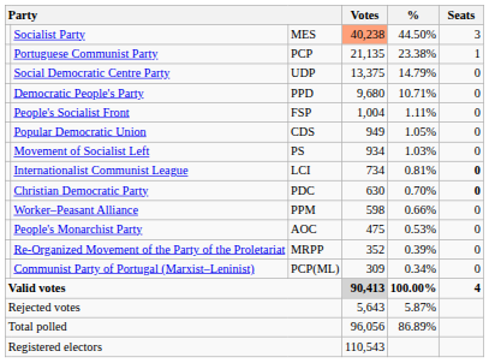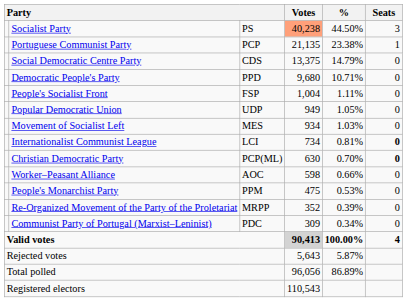Socialist Party | column 3: MES -> PS
Social Democratic Centre Party | column 3: UDP -> CDS
Popular Democratic Union | column 3: CDS -> UDP
Movement of Socialist Left | column 3: PS -> MES
Christian Democratic Party | column 3: PDC -> PCP(ML)
Worker–Peasant Alliance | column 3: PPM -> AOC
People's Monarchist Party | column 3: AOC -> PPM
Communist Party of Portugal (Marxist–Leninist) | column 3: PCP(ML) -> PDC
